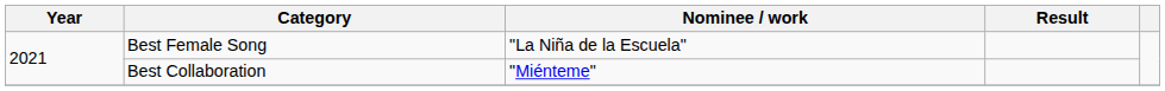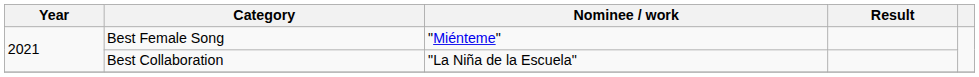Best Female Song | Nominee / work: "La Niña de la Escuela" -> "Miénteme"
Best Collaboration | Nominee / work: "Miénteme" -> "La Niña de la Escuela"
